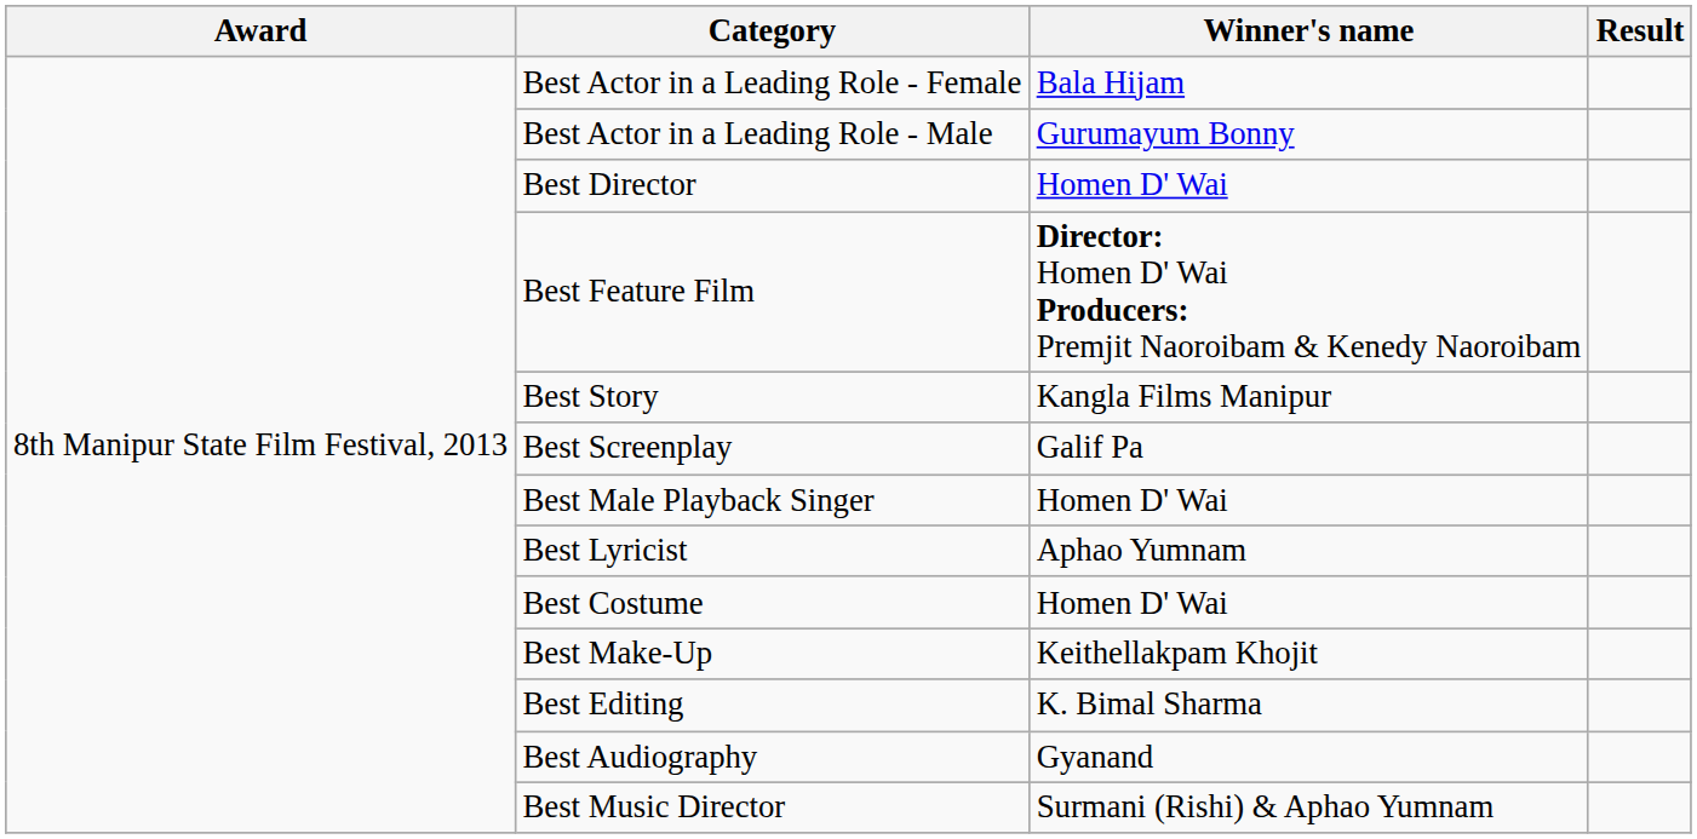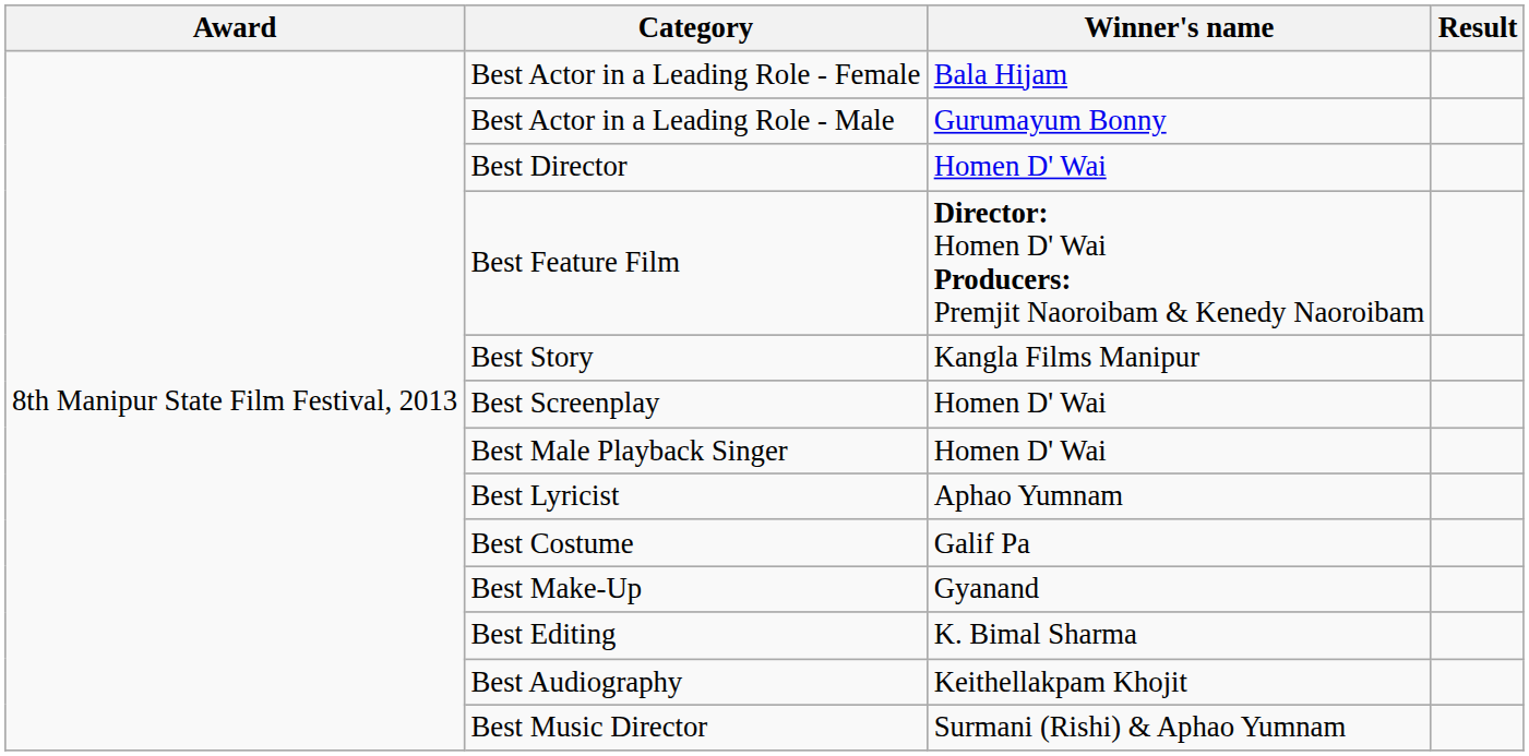Best Screenplay | Winner's name: Galif Pa -> Homen D' Wai
Best Costume | Winner's name: Homen D' Wai -> Galif Pa
Best Make-Up | Winner's name: Keithellakpam Khojit -> Gyanand
Best Audiography | Winner's name: Gyanand -> Keithellakpam Khojit
